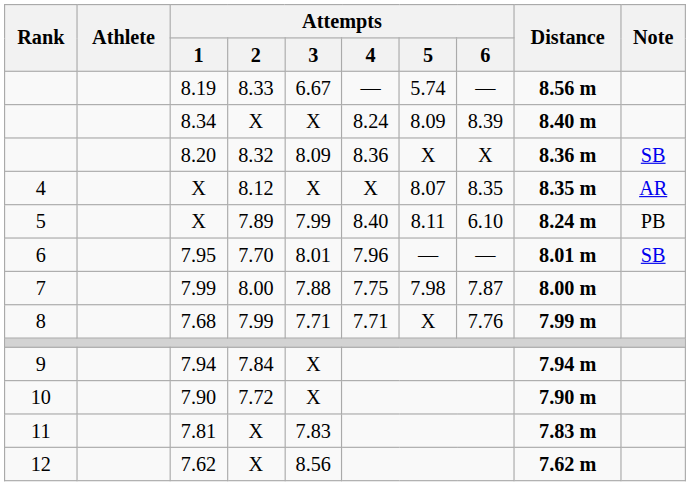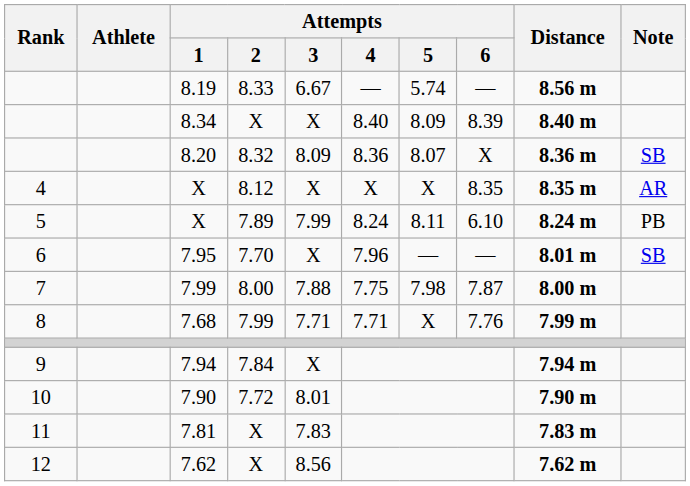8.34 | Attempts / 4: 8.24 -> 8.40
8.20 | Attempts / 5: X -> 8.07
X / 8.12 | Attempts / 5: 8.07 -> X
X / 7.89 | Attempts / 4: 8.40 -> 8.24
7.95 | Attempts / 3: 8.01 -> X
7.90 | Attempts / 3: X -> 8.01
